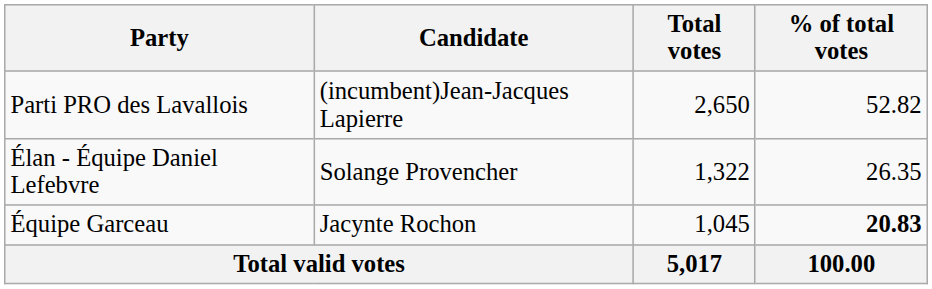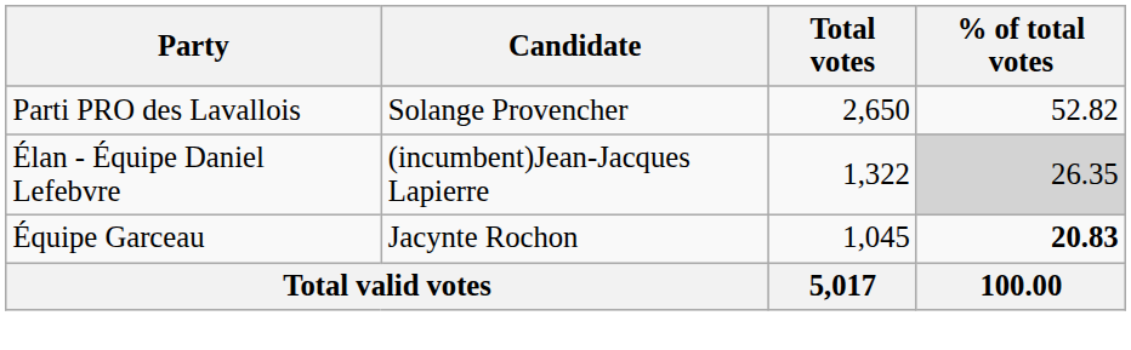Parti PRO des Lavallois | Candidate: (incumbent)Jean-Jacques Lapierre -> Solange Provencher
Élan - Équipe Daniel Lefebvre | Candidate: Solange Provencher -> (incumbent)Jean-Jacques Lapierre
Élan - Équipe Daniel Lefebvre | % of total votes: no background -> lightgrey background
